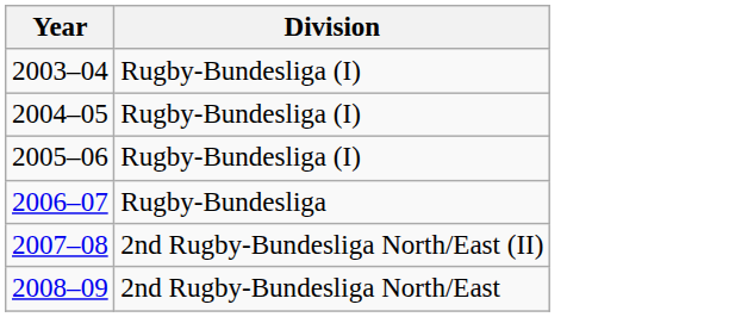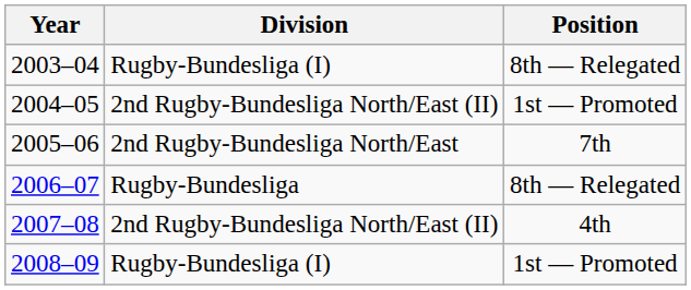+ column: Position | 8th — Relegated | 1st — Promoted | 7th | 8th — Relegated | 4th | 1st — Promoted
2004–05 | Division: Rugby-Bundesliga (I) -> 2nd Rugby-Bundesliga North/East (II)
2005–06 | Division: Rugby-Bundesliga (I) -> 2nd Rugby-Bundesliga North/East
2008–09 | Division: 2nd Rugby-Bundesliga North/East -> Rugby-Bundesliga (I)
